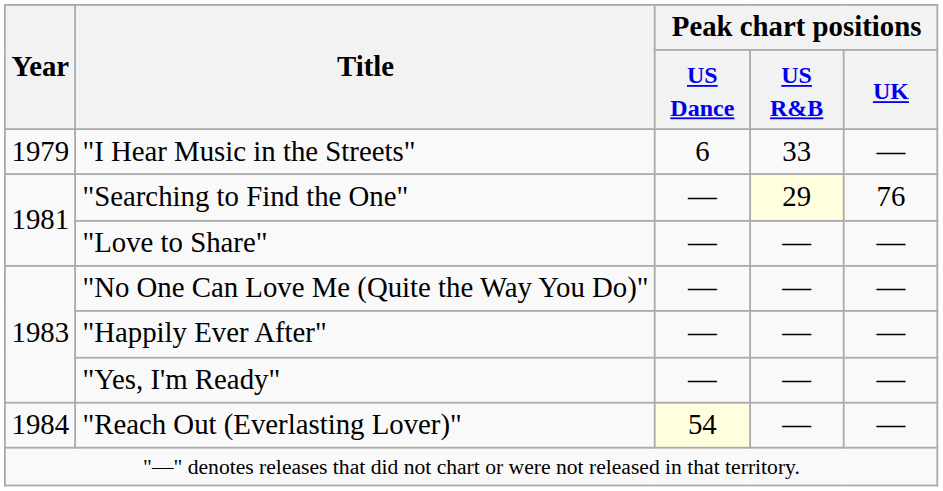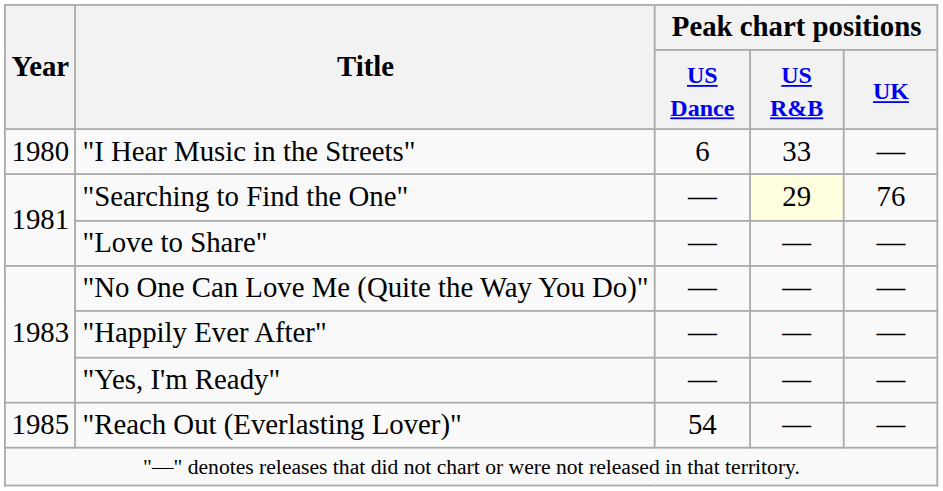"I Hear Music in the Streets" | Year: 1979 -> 1980
"Reach Out (Everlasting Lover)" | Year: 1984 -> 1985
"Reach Out (Everlasting Lover)" | Peak chart positions / US Dance: lightyellow background -> no background
